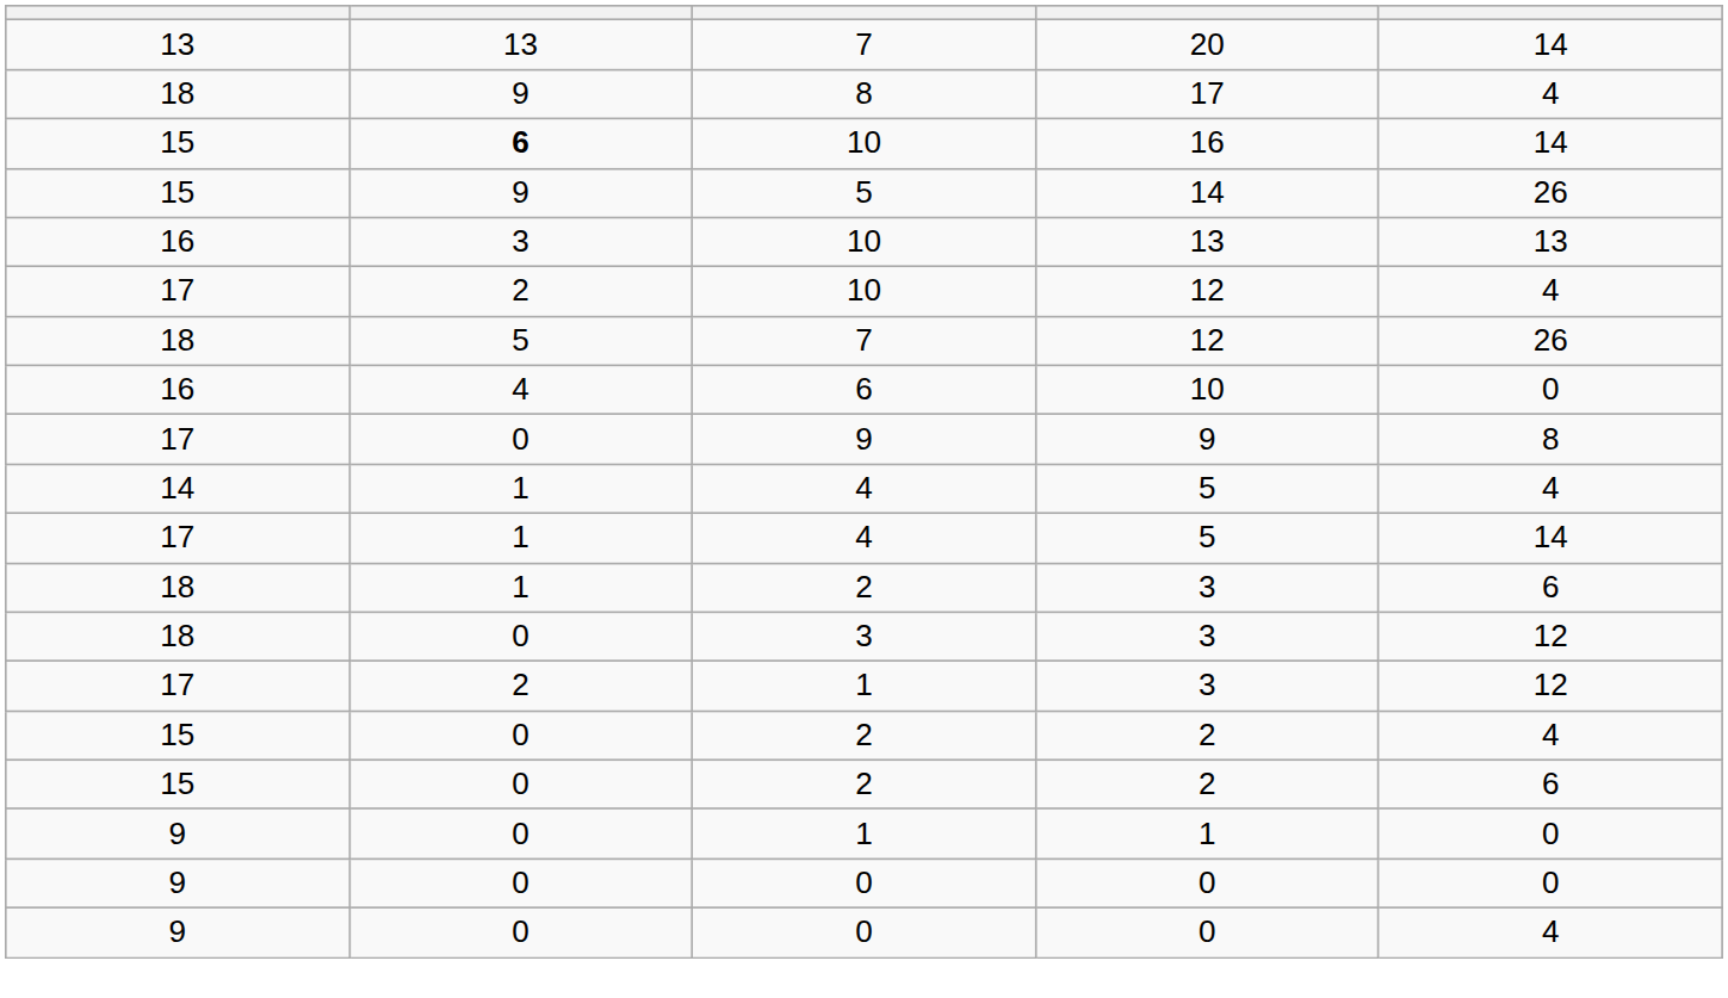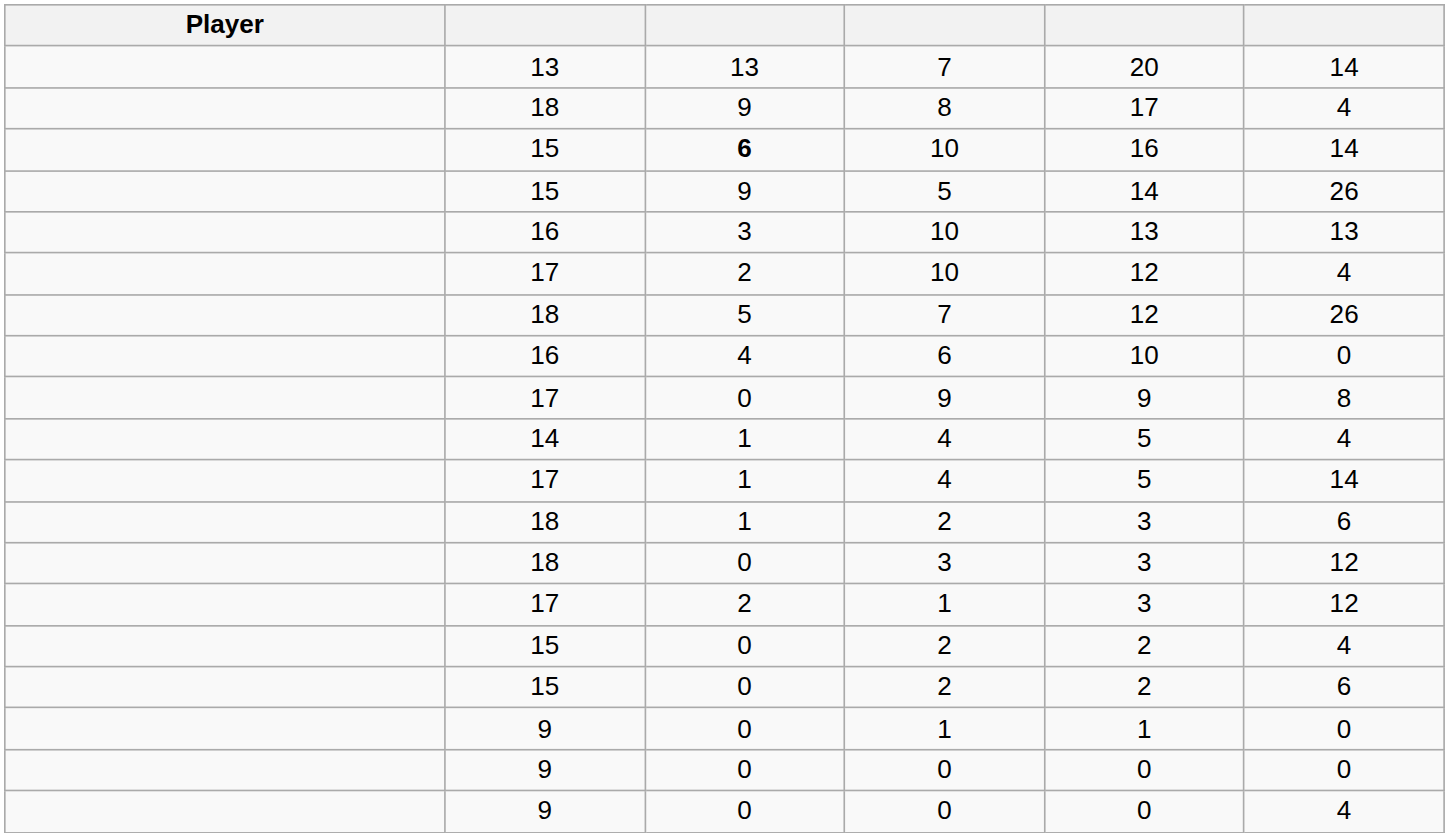+ column: Player
